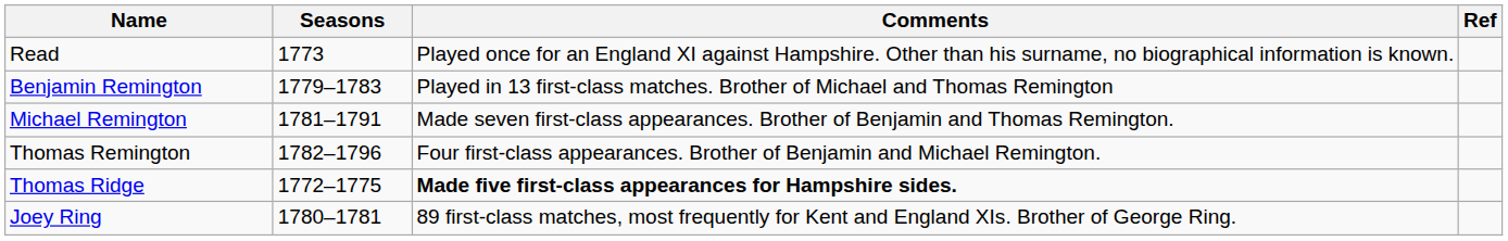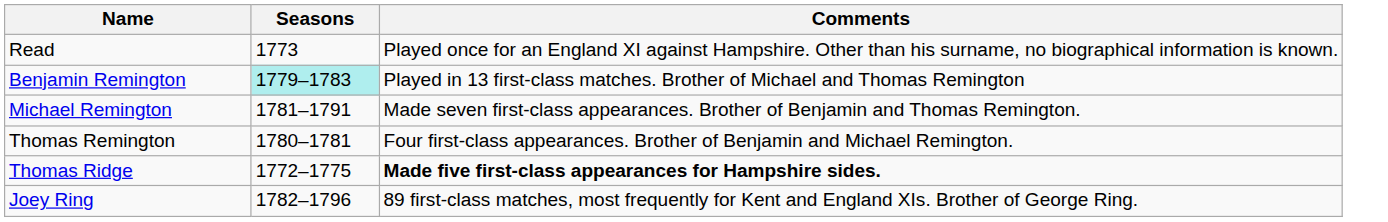- column: Ref
Benjamin Remington | Seasons: no background -> paleturquoise background
Thomas Remington | Seasons: 1782–1796 -> 1780–1781
Joey Ring | Seasons: 1780–1781 -> 1782–1796
